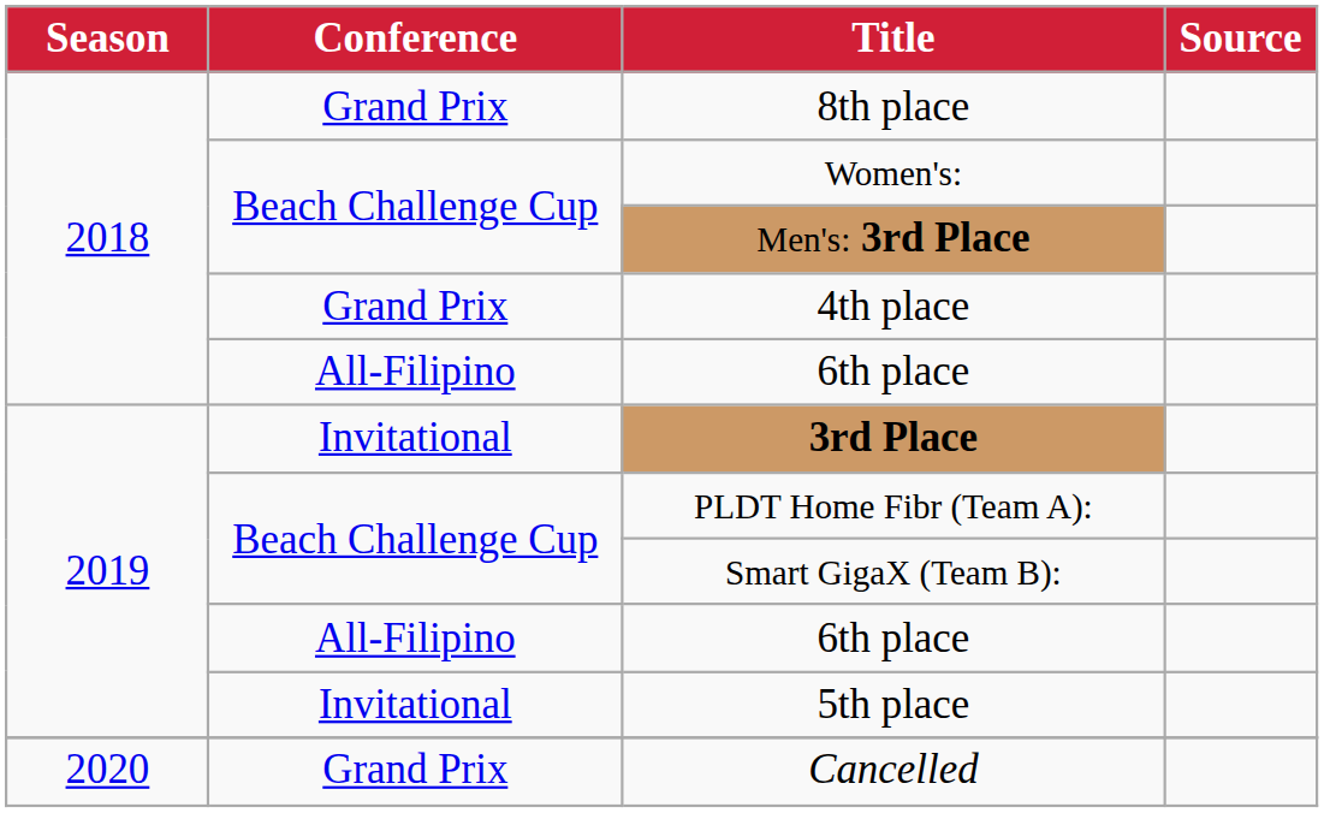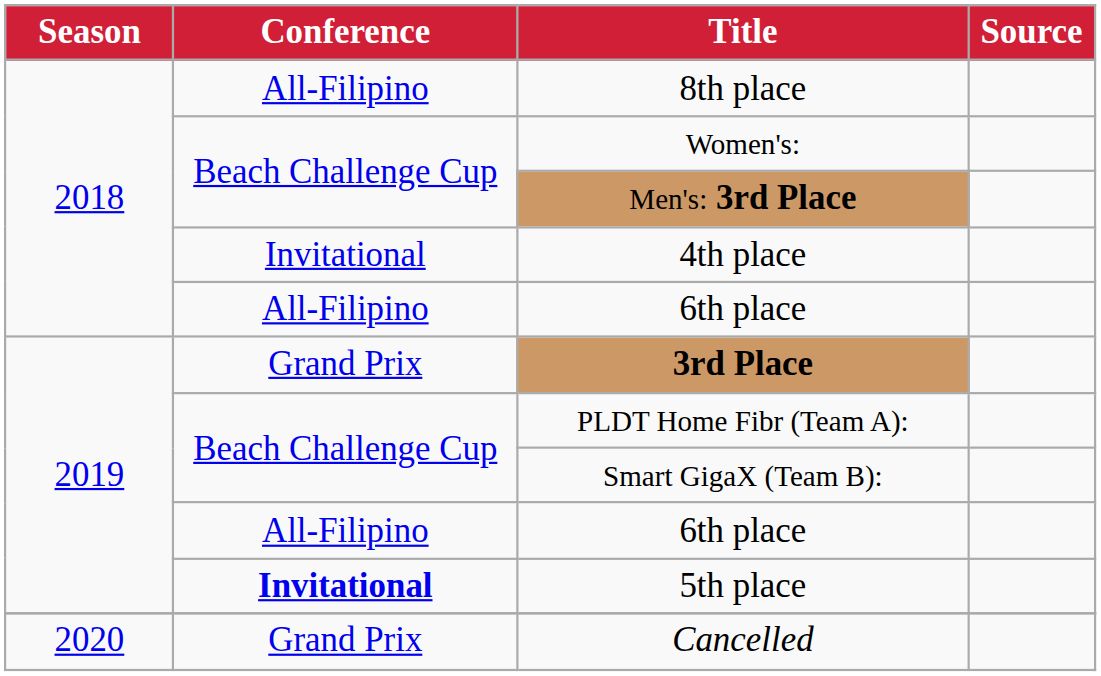8th place | Conference: Grand Prix -> All-Filipino
4th place | Conference: Grand Prix -> Invitational
3rd Place | Conference: Invitational -> Grand Prix
5th place | Conference: normal -> bold
